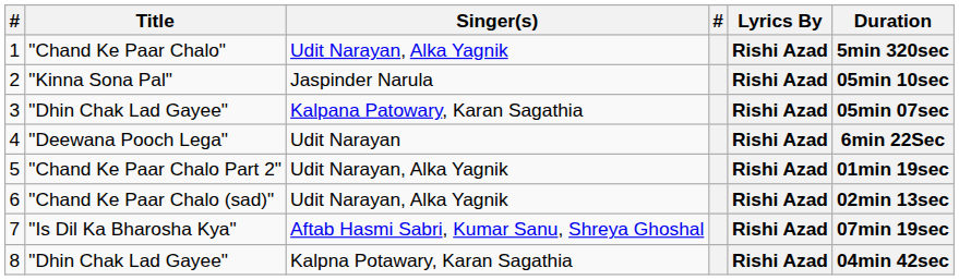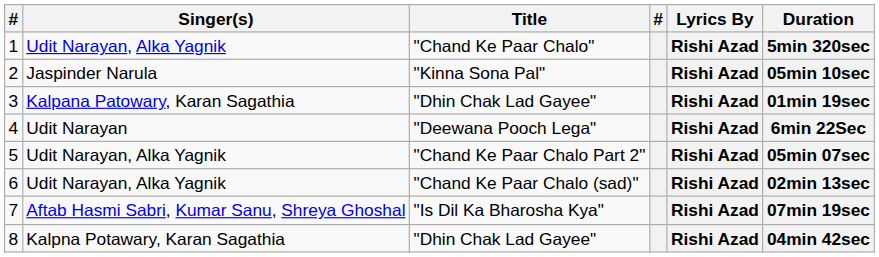columns swapped: Title <-> Singer(s)
3 | Duration: 05min 07sec -> 01min 19sec
5 | Duration: 01min 19sec -> 05min 07sec
